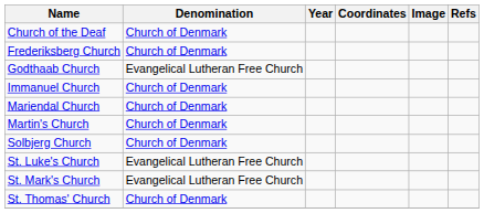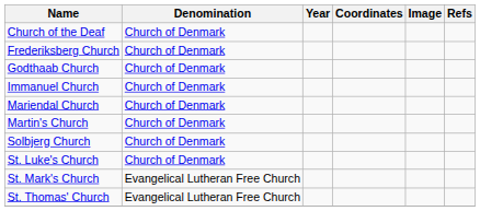Godthaab Church | Denomination: Evangelical Lutheran Free Church -> Church of Denmark
St. Luke's Church | Denomination: Evangelical Lutheran Free Church -> Church of Denmark
St. Thomas' Church | Denomination: Church of Denmark -> Evangelical Lutheran Free Church
